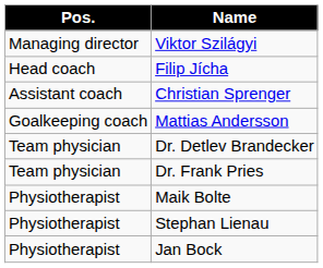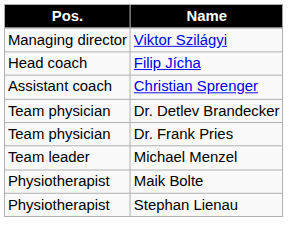- row: Goalkeeping coach | Mattias Andersson
+ row: Team leader | Michael Menzel
- row: Physiotherapist | Jan Bock
